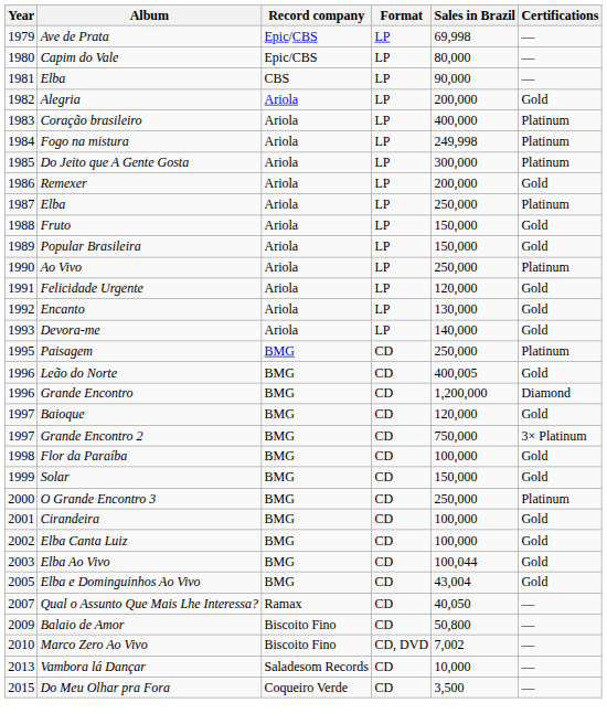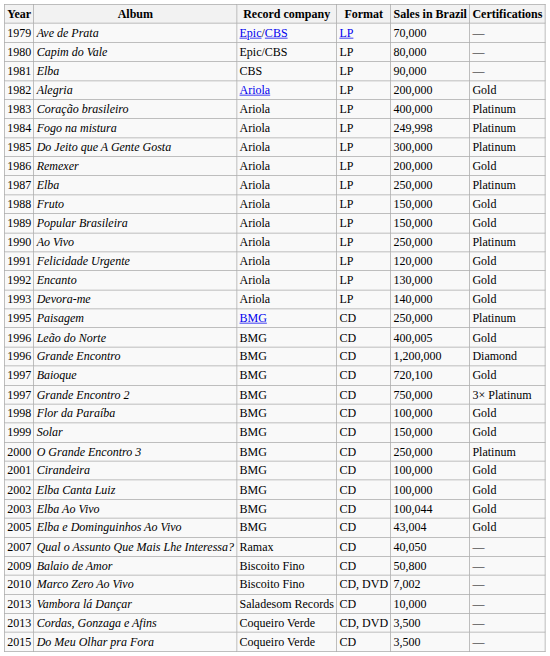Ave de Prata | Sales in Brazil: 69,998 -> 70,000
Baioque | Sales in Brazil: 120,000 -> 720,100
+ row: 2013 | Cordas, Gonzaga e Afins | Coqueiro Verde | CD, DVD | 3,500 | —
